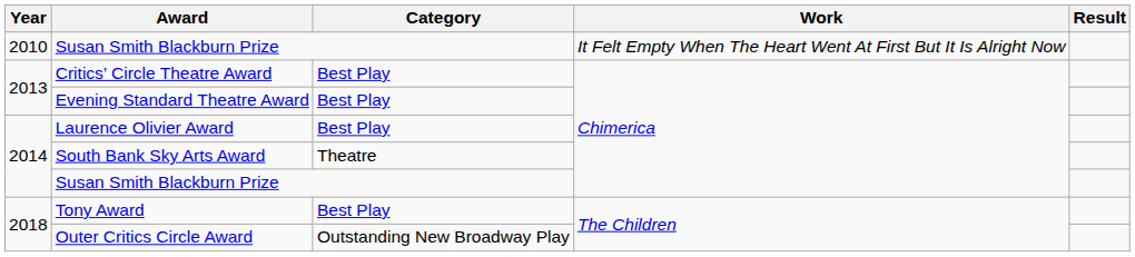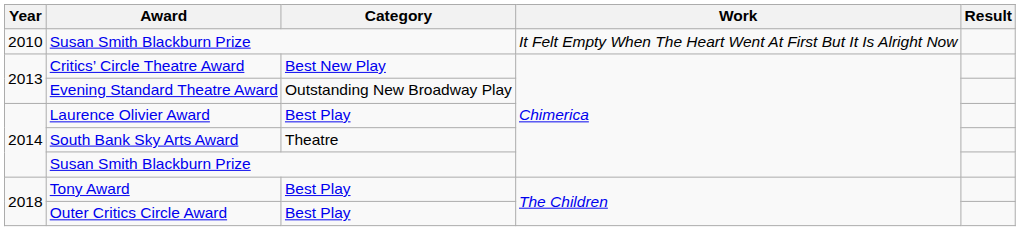Critics’ Circle Theatre Award | Category: Best Play -> Best New Play
Evening Standard Theatre Award | Category: Best Play -> Outstanding New Broadway Play
Outer Critics Circle Award | Category: Outstanding New Broadway Play -> Best Play
